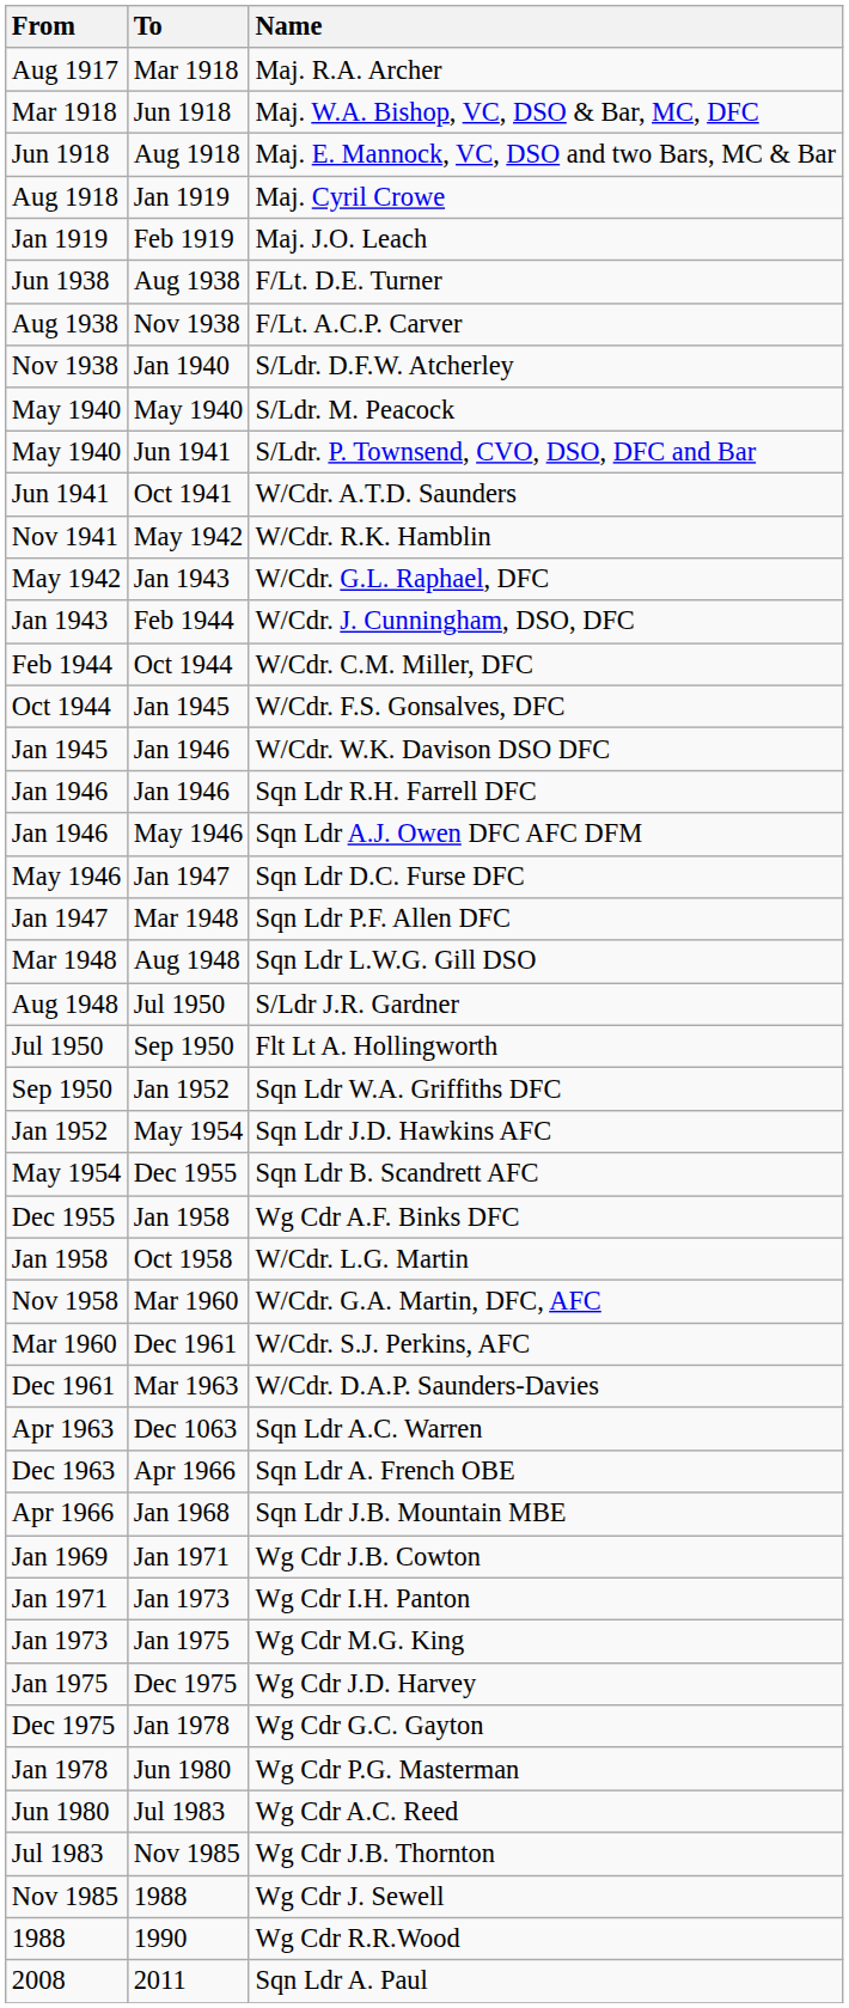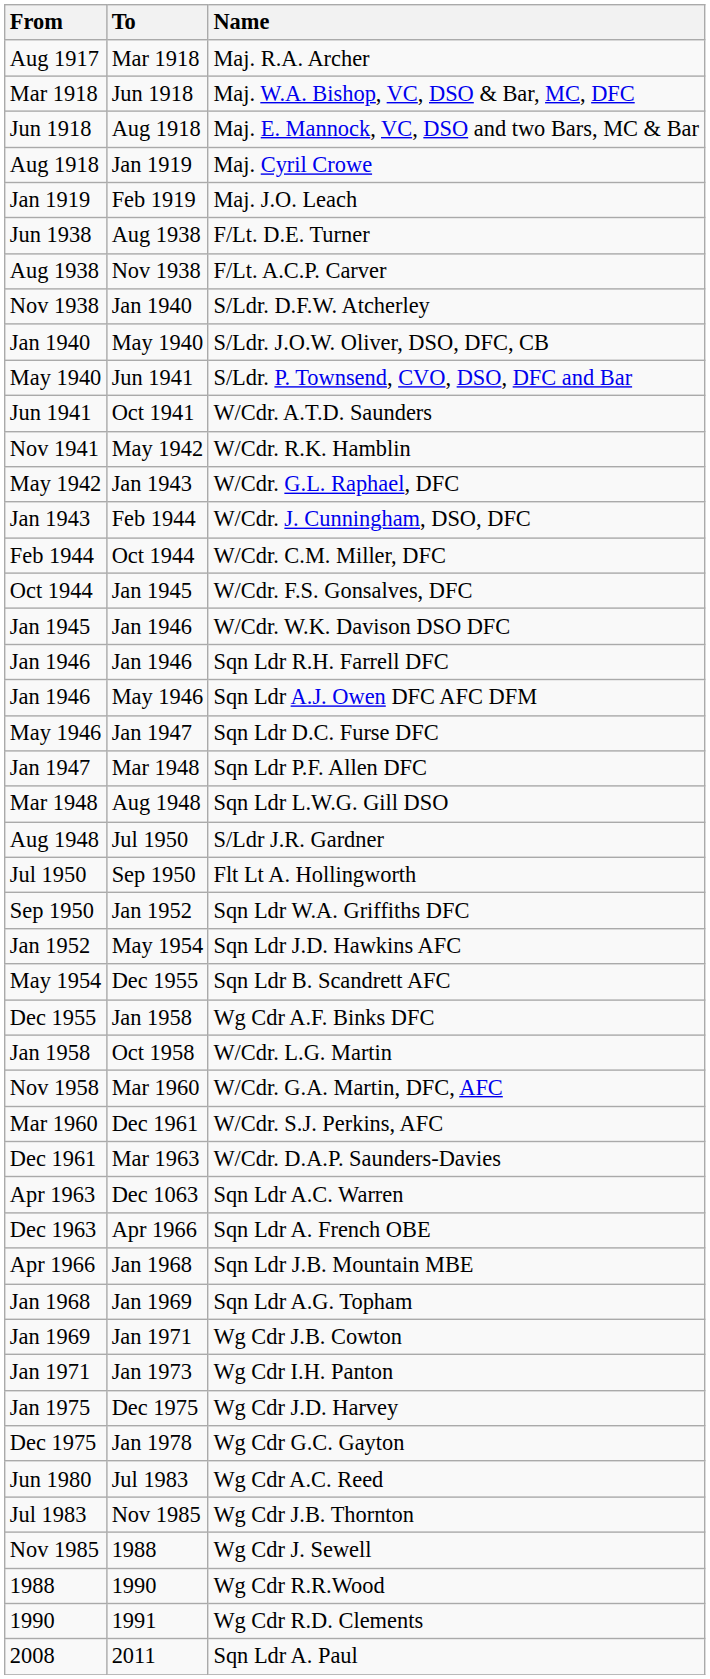+ row: Jan 1940 | May 1940 | S/Ldr. J.O.W. Oliver, DSO, DFC, CB
- row: May 1940 | May 1940 | S/Ldr. M. Peacock
+ row: Jan 1968 | Jan 1969 | Sqn Ldr A.G. Topham
- row: Jan 1973 | Jan 1975 | Wg Cdr M.G. King
- row: Jan 1978 | Jun 1980 | Wg Cdr P.G. Masterman
+ row: 1990 | 1991 | Wg Cdr R.D. Clements
